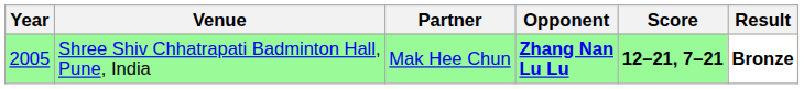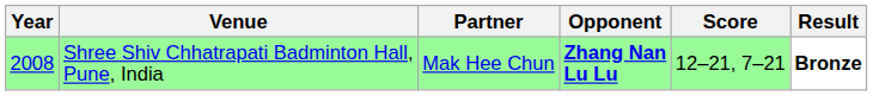Shree Shiv Chhatrapati Badminton Hall, Pune, India | Year: 2005 -> 2008
Shree Shiv Chhatrapati Badminton Hall, Pune, India | Score: bold -> normal
